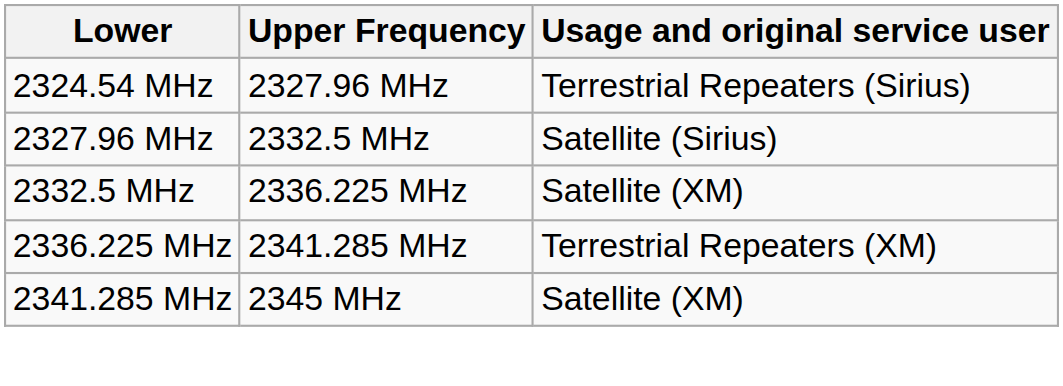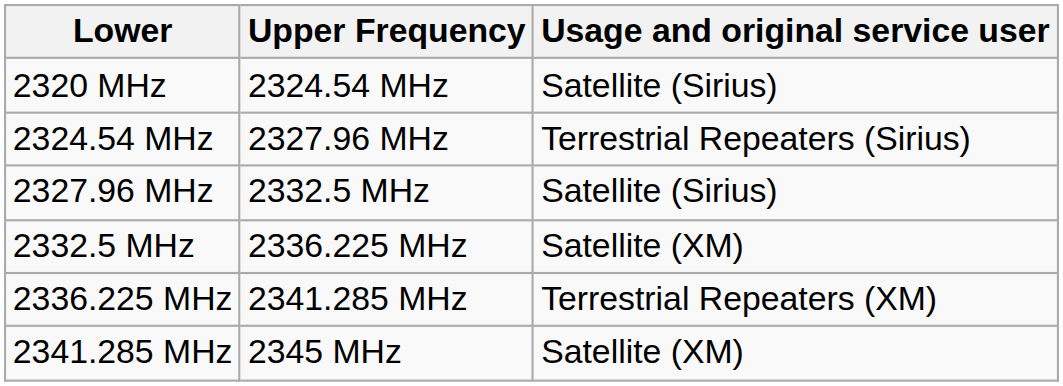+ row: 2320 MHz | 2324.54 MHz | Satellite (Sirius)
